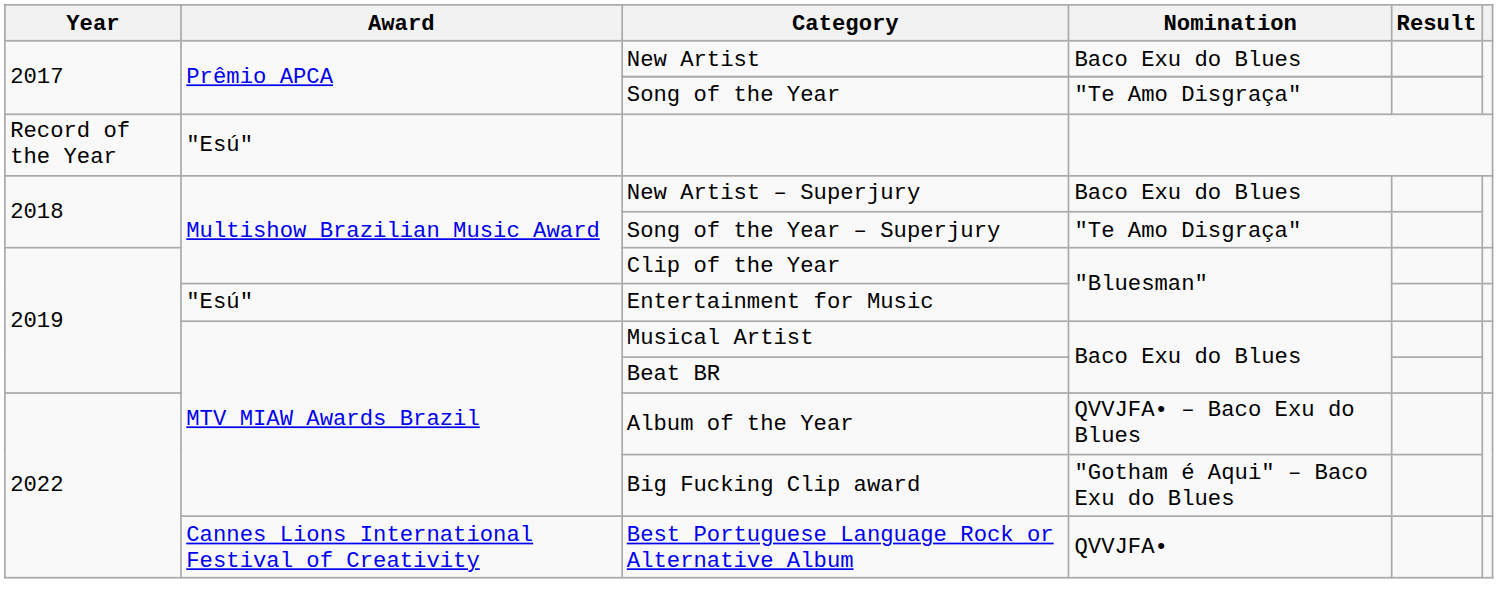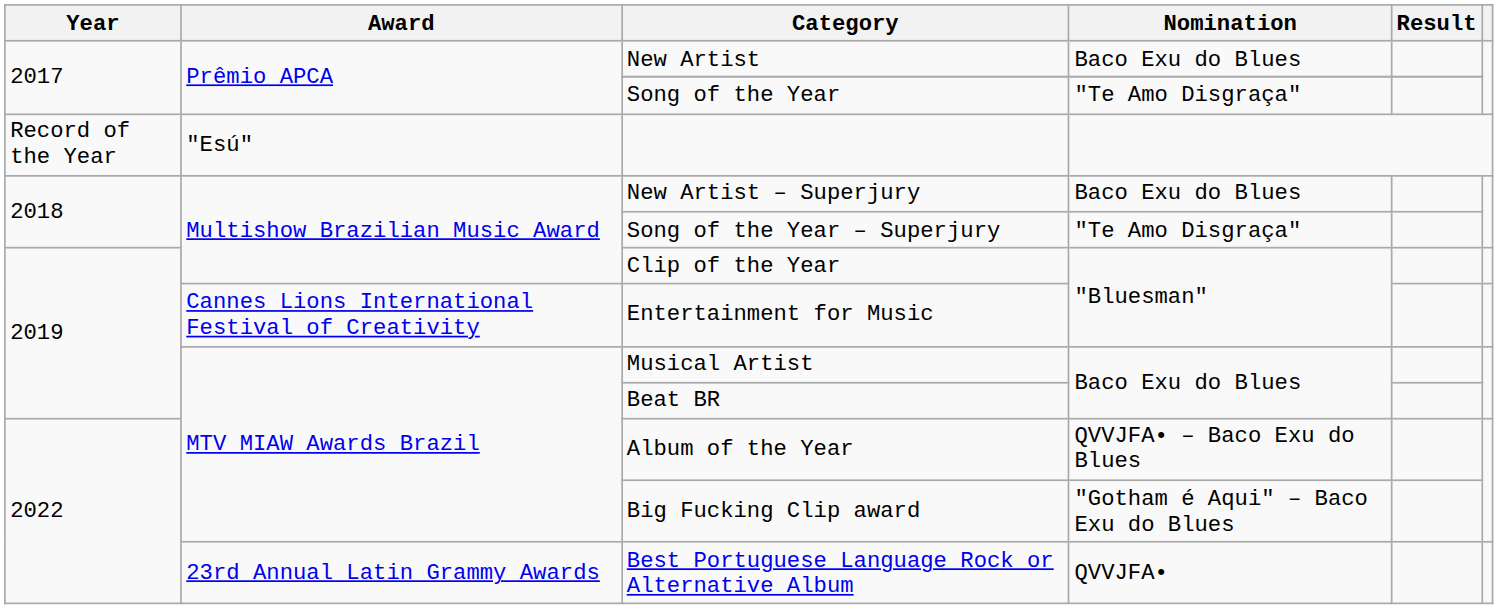Entertainment for Music | Award: "Esú" -> Cannes Lions International Festival of Creativity
Best Portuguese Language Rock or Alternative Album | Award: Cannes Lions International Festival of Creativity -> 23rd Annual Latin Grammy Awards
